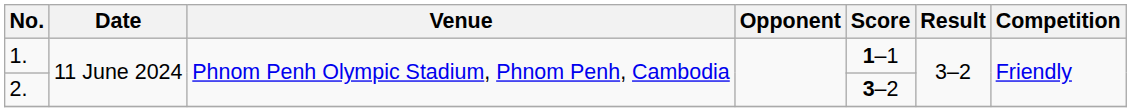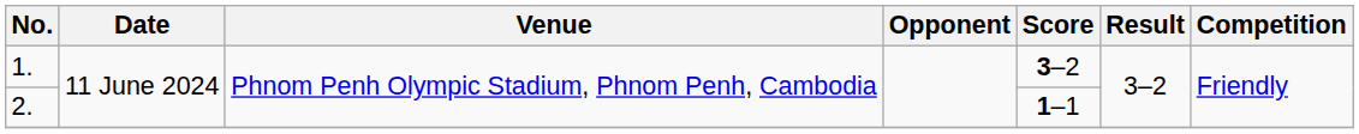1. | Score: 1–1 -> 3–2
2. | Score: 3–2 -> 1–1
